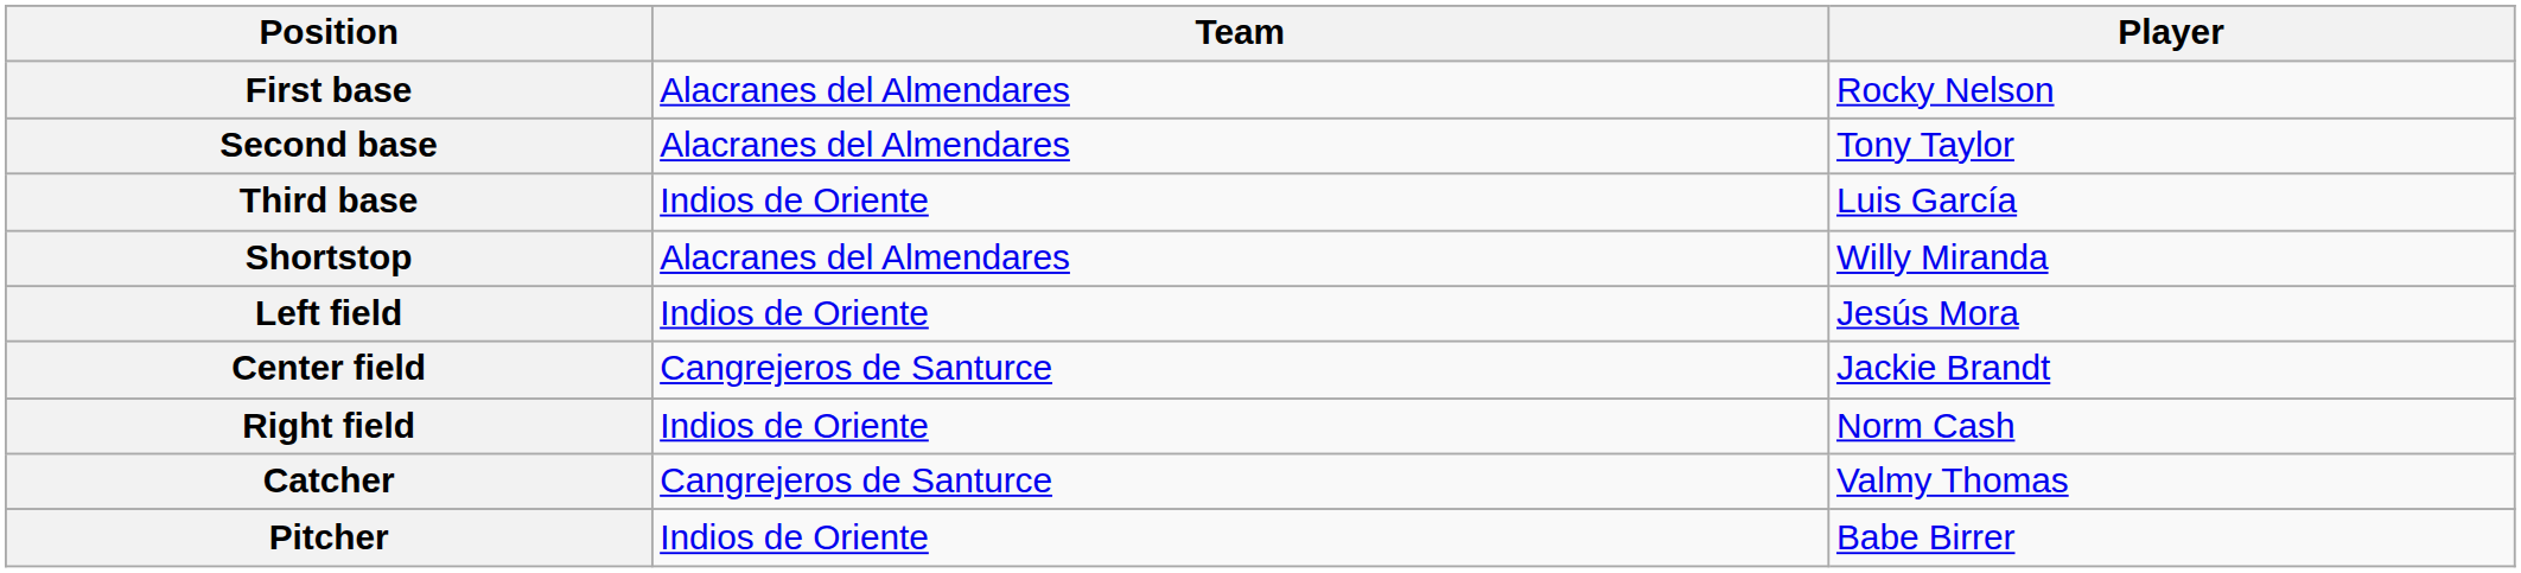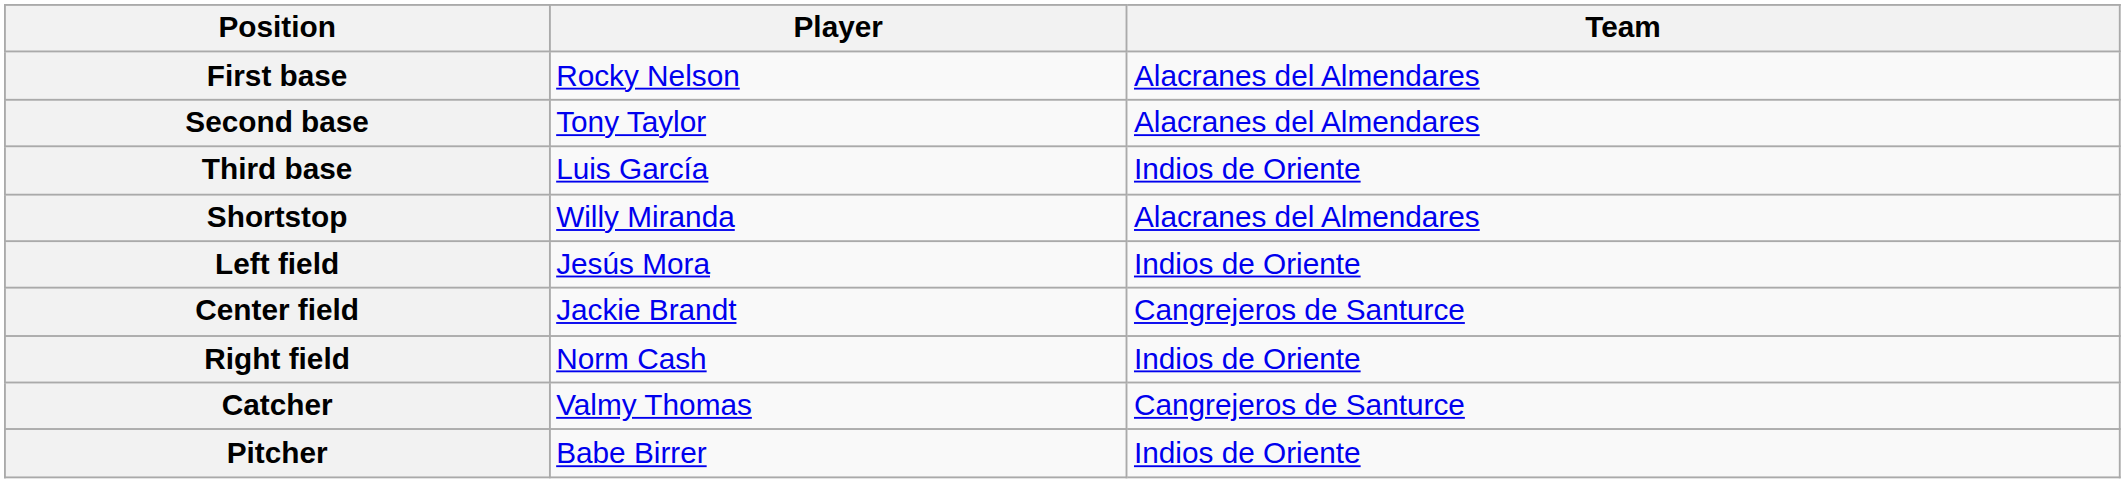columns swapped: Player <-> Team
